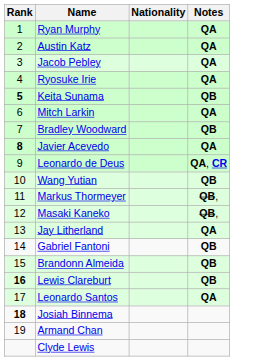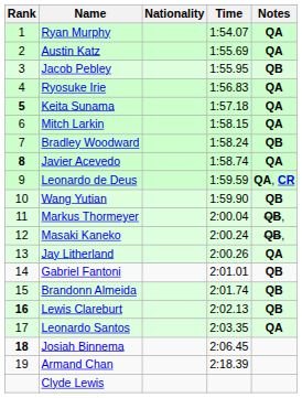+ column: Time | 1:54.07 | 1:55.69 | 1:55.95 | 1:56.83 | 1:57.18 | 1:58.15 | 1:58.24 | 1:58.74 | 1:59.59 | 1:59.90 | 2:00.04 | 2:00.24 | 2:00.26 | 2:01.01 | 2:01.74 | 2:02.13 | 2:03.35 | 2:06.45 | 2:18.39
Jacob Pebley | Notes: QA -> QB
Keita Sunama | Notes: QB -> QA
